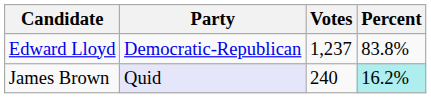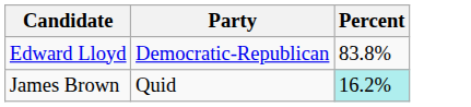- column: Votes | 1,237 | 240
James Brown | Party: lavender background -> no background
